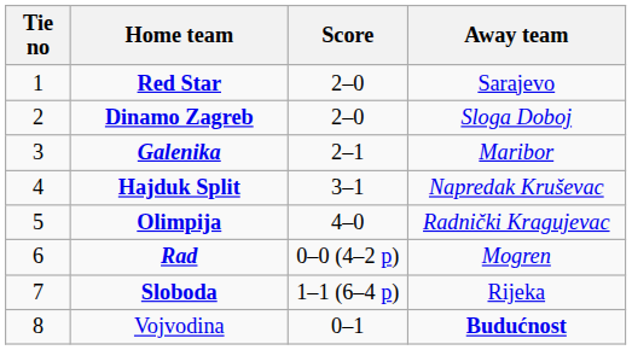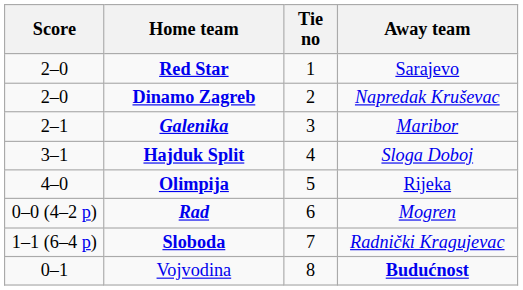columns swapped: Tie no <-> Score
Dinamo Zagreb | Away team: Sloga Doboj -> Napredak Kruševac
Hajduk Split | Away team: Napredak Kruševac -> Sloga Doboj
Olimpija | Away team: Radnički Kragujevac -> Rijeka
Sloboda | Away team: Rijeka -> Radnički Kragujevac
